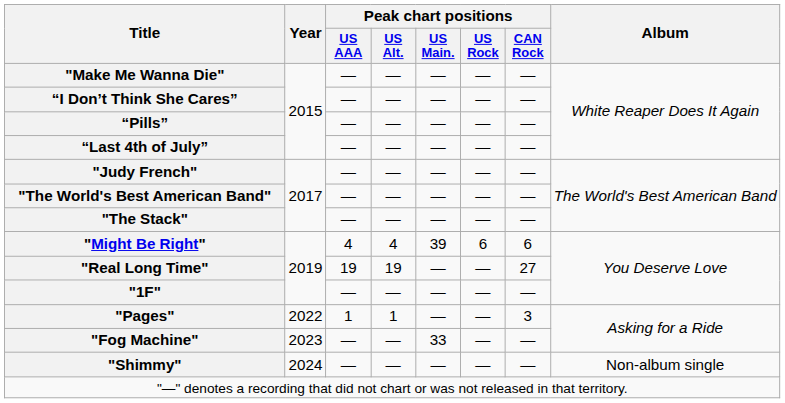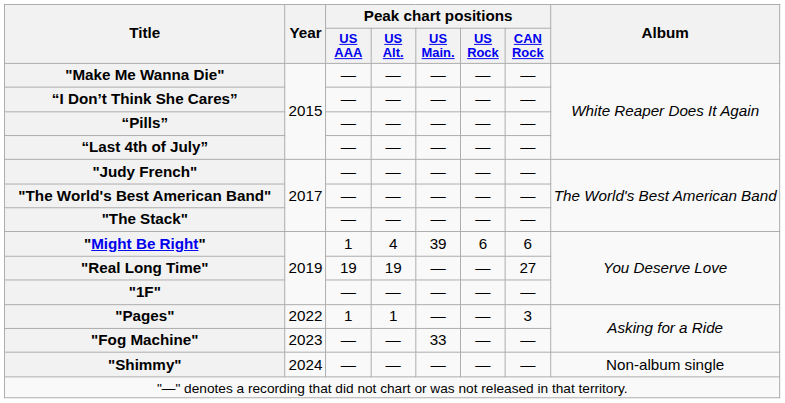"Might Be Right" | Peak chart positions / US AAA: 4 -> 1
